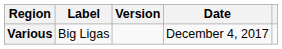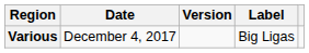columns swapped: Date <-> Label
